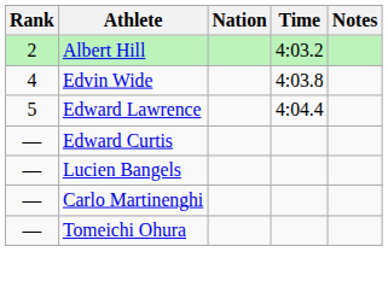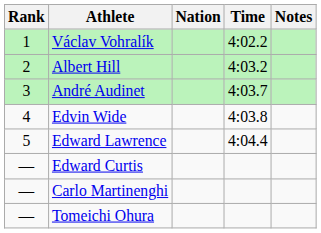+ row: 1 | Václav Vohralík | 4:02.2
+ row: 3 | André Audinet | 4:03.7
- row: — | Lucien Bangels
